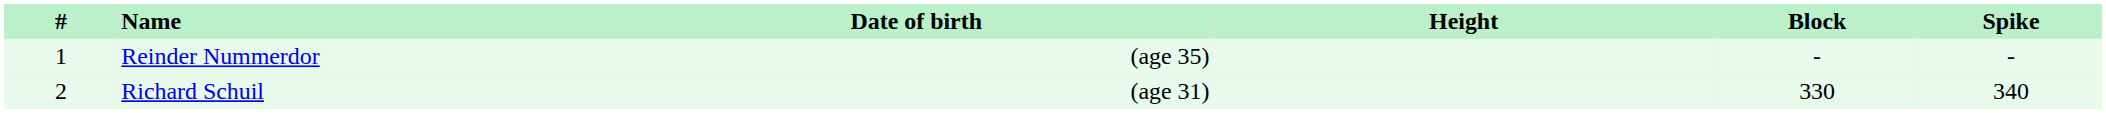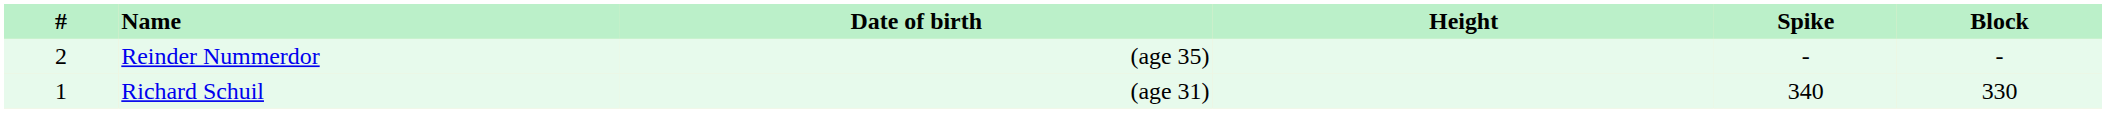columns swapped: Spike <-> Block
Reinder Nummerdor | #: 1 -> 2
Richard Schuil | #: 2 -> 1
